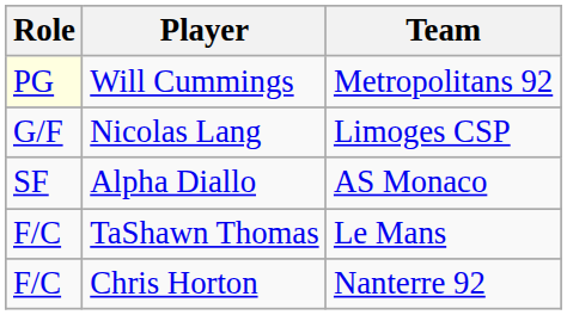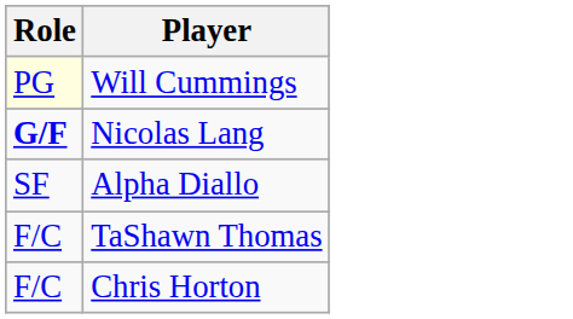- column: Team | Metropolitans 92 | Limoges CSP | AS Monaco | Le Mans | Nanterre 92
Nicolas Lang | Role: normal -> bold
